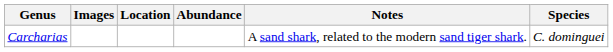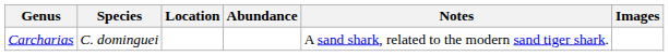columns swapped: Species <-> Images
